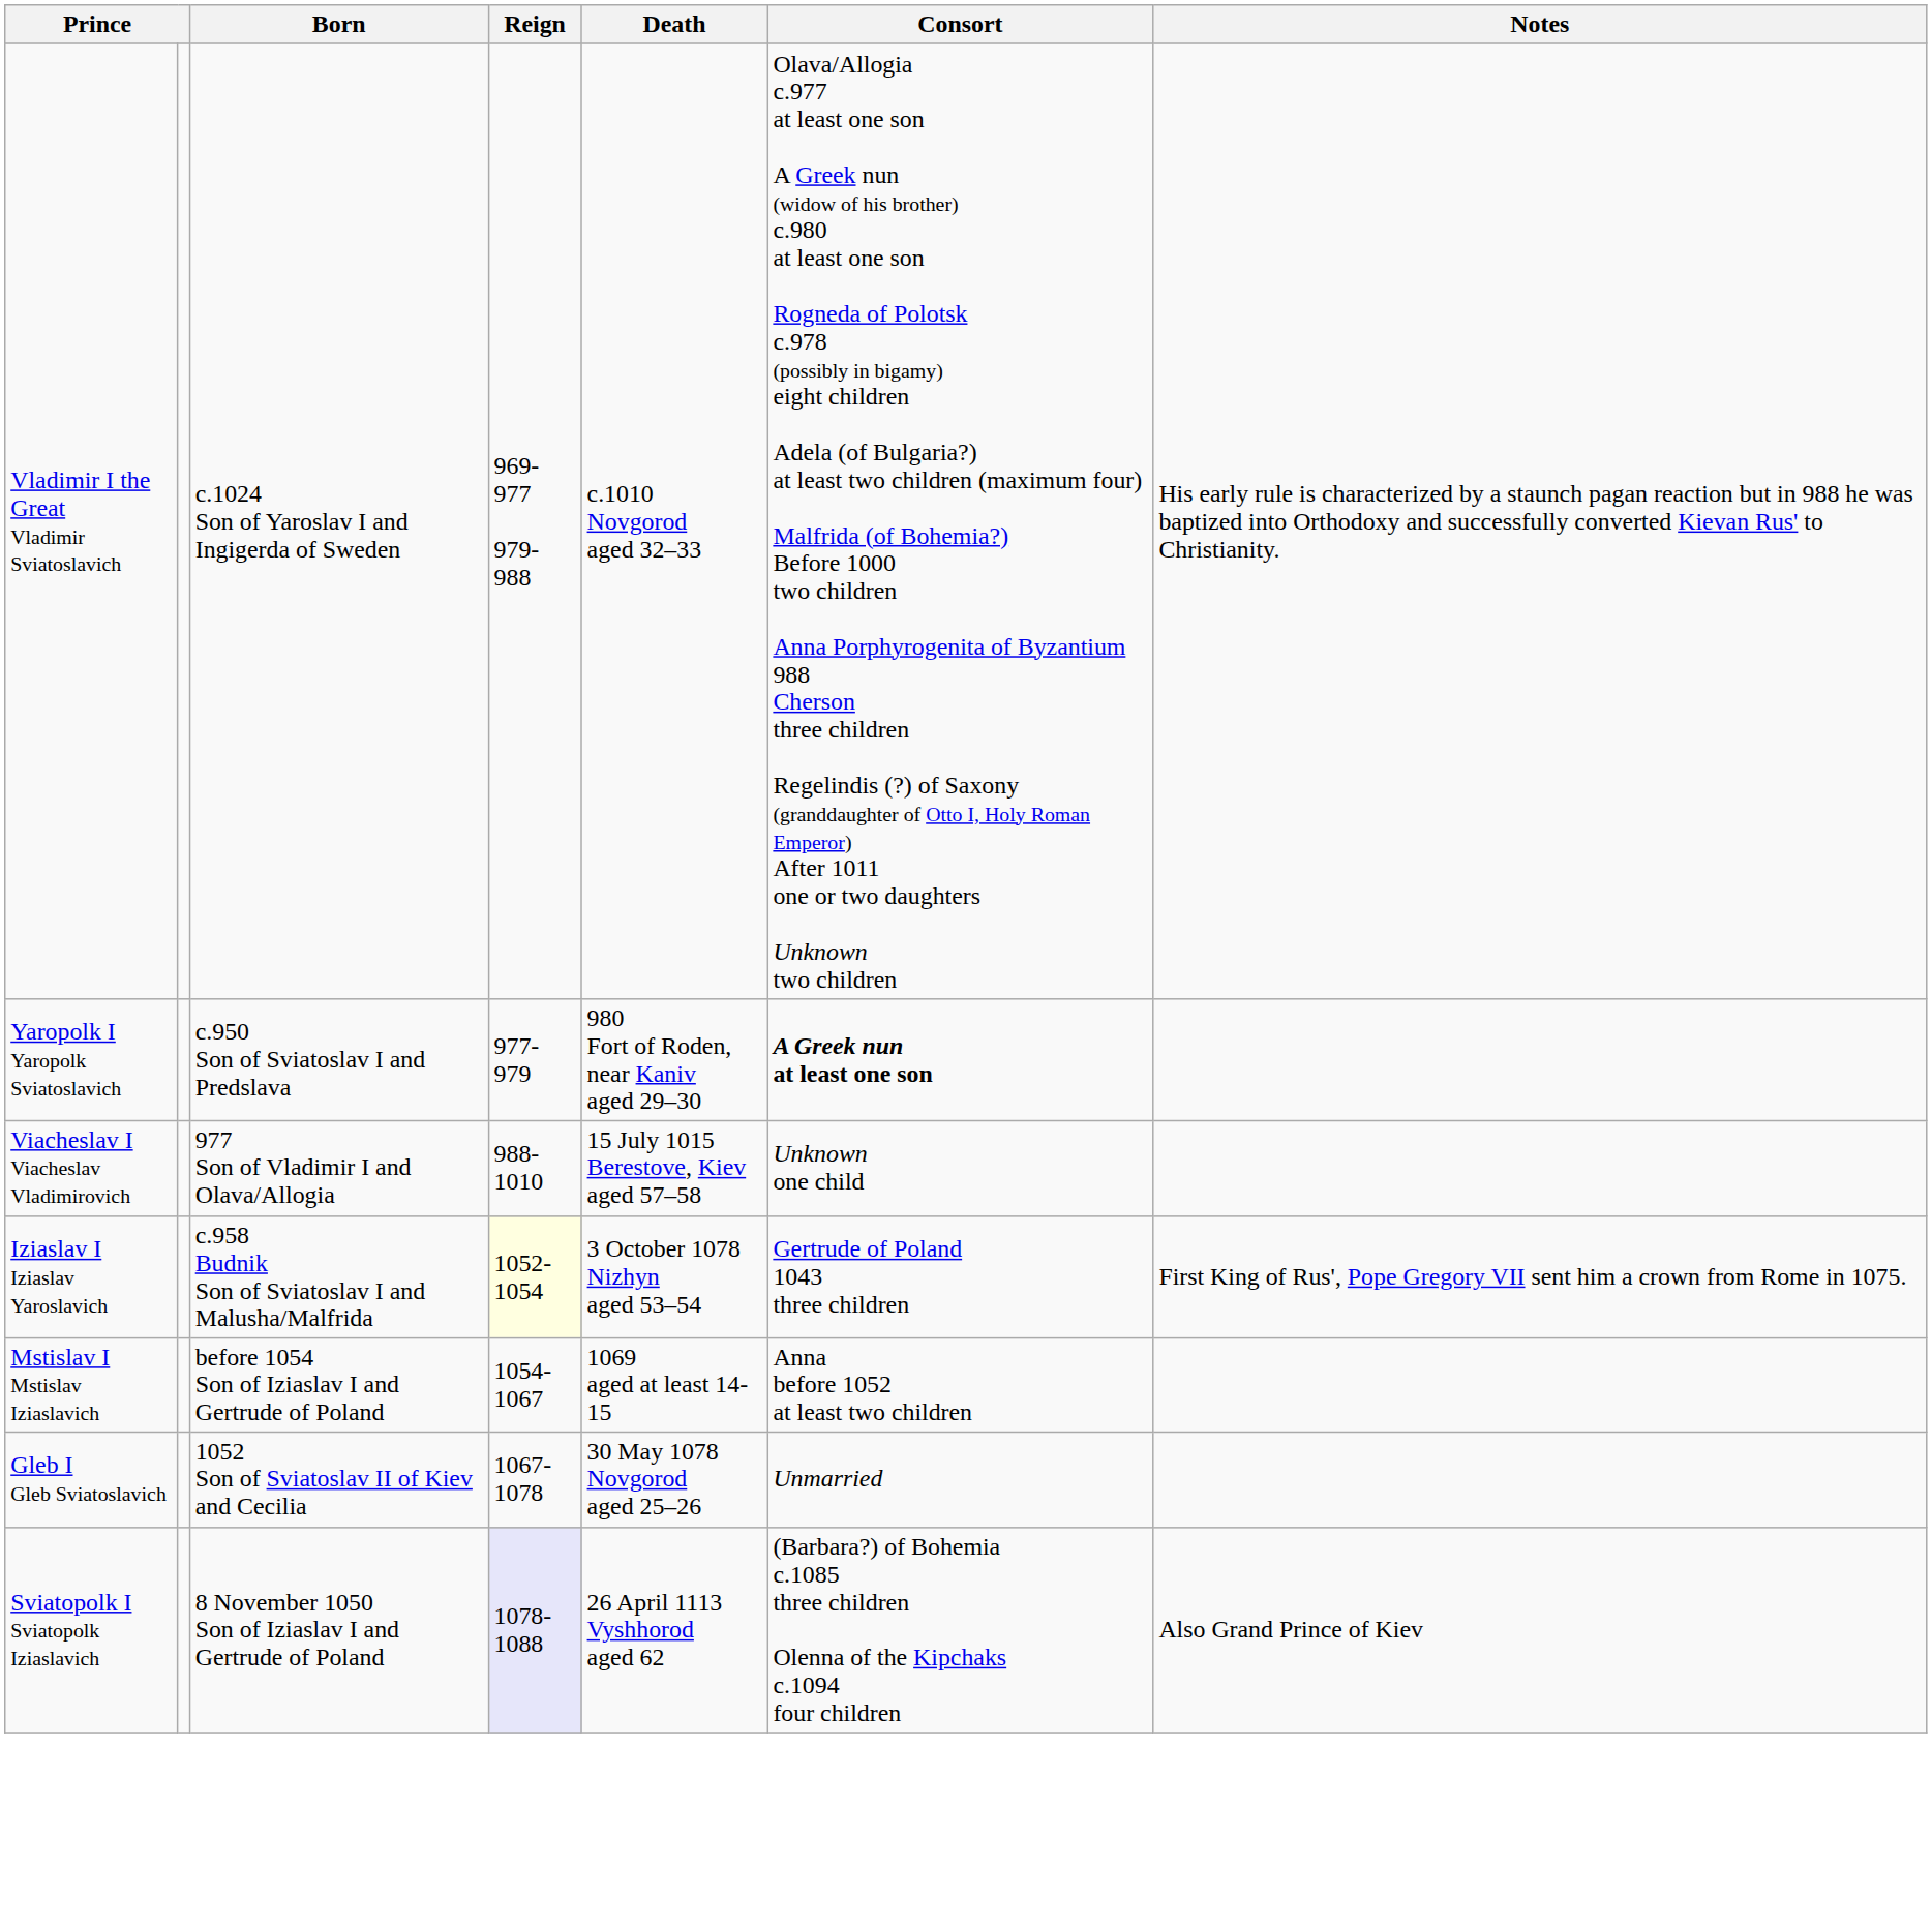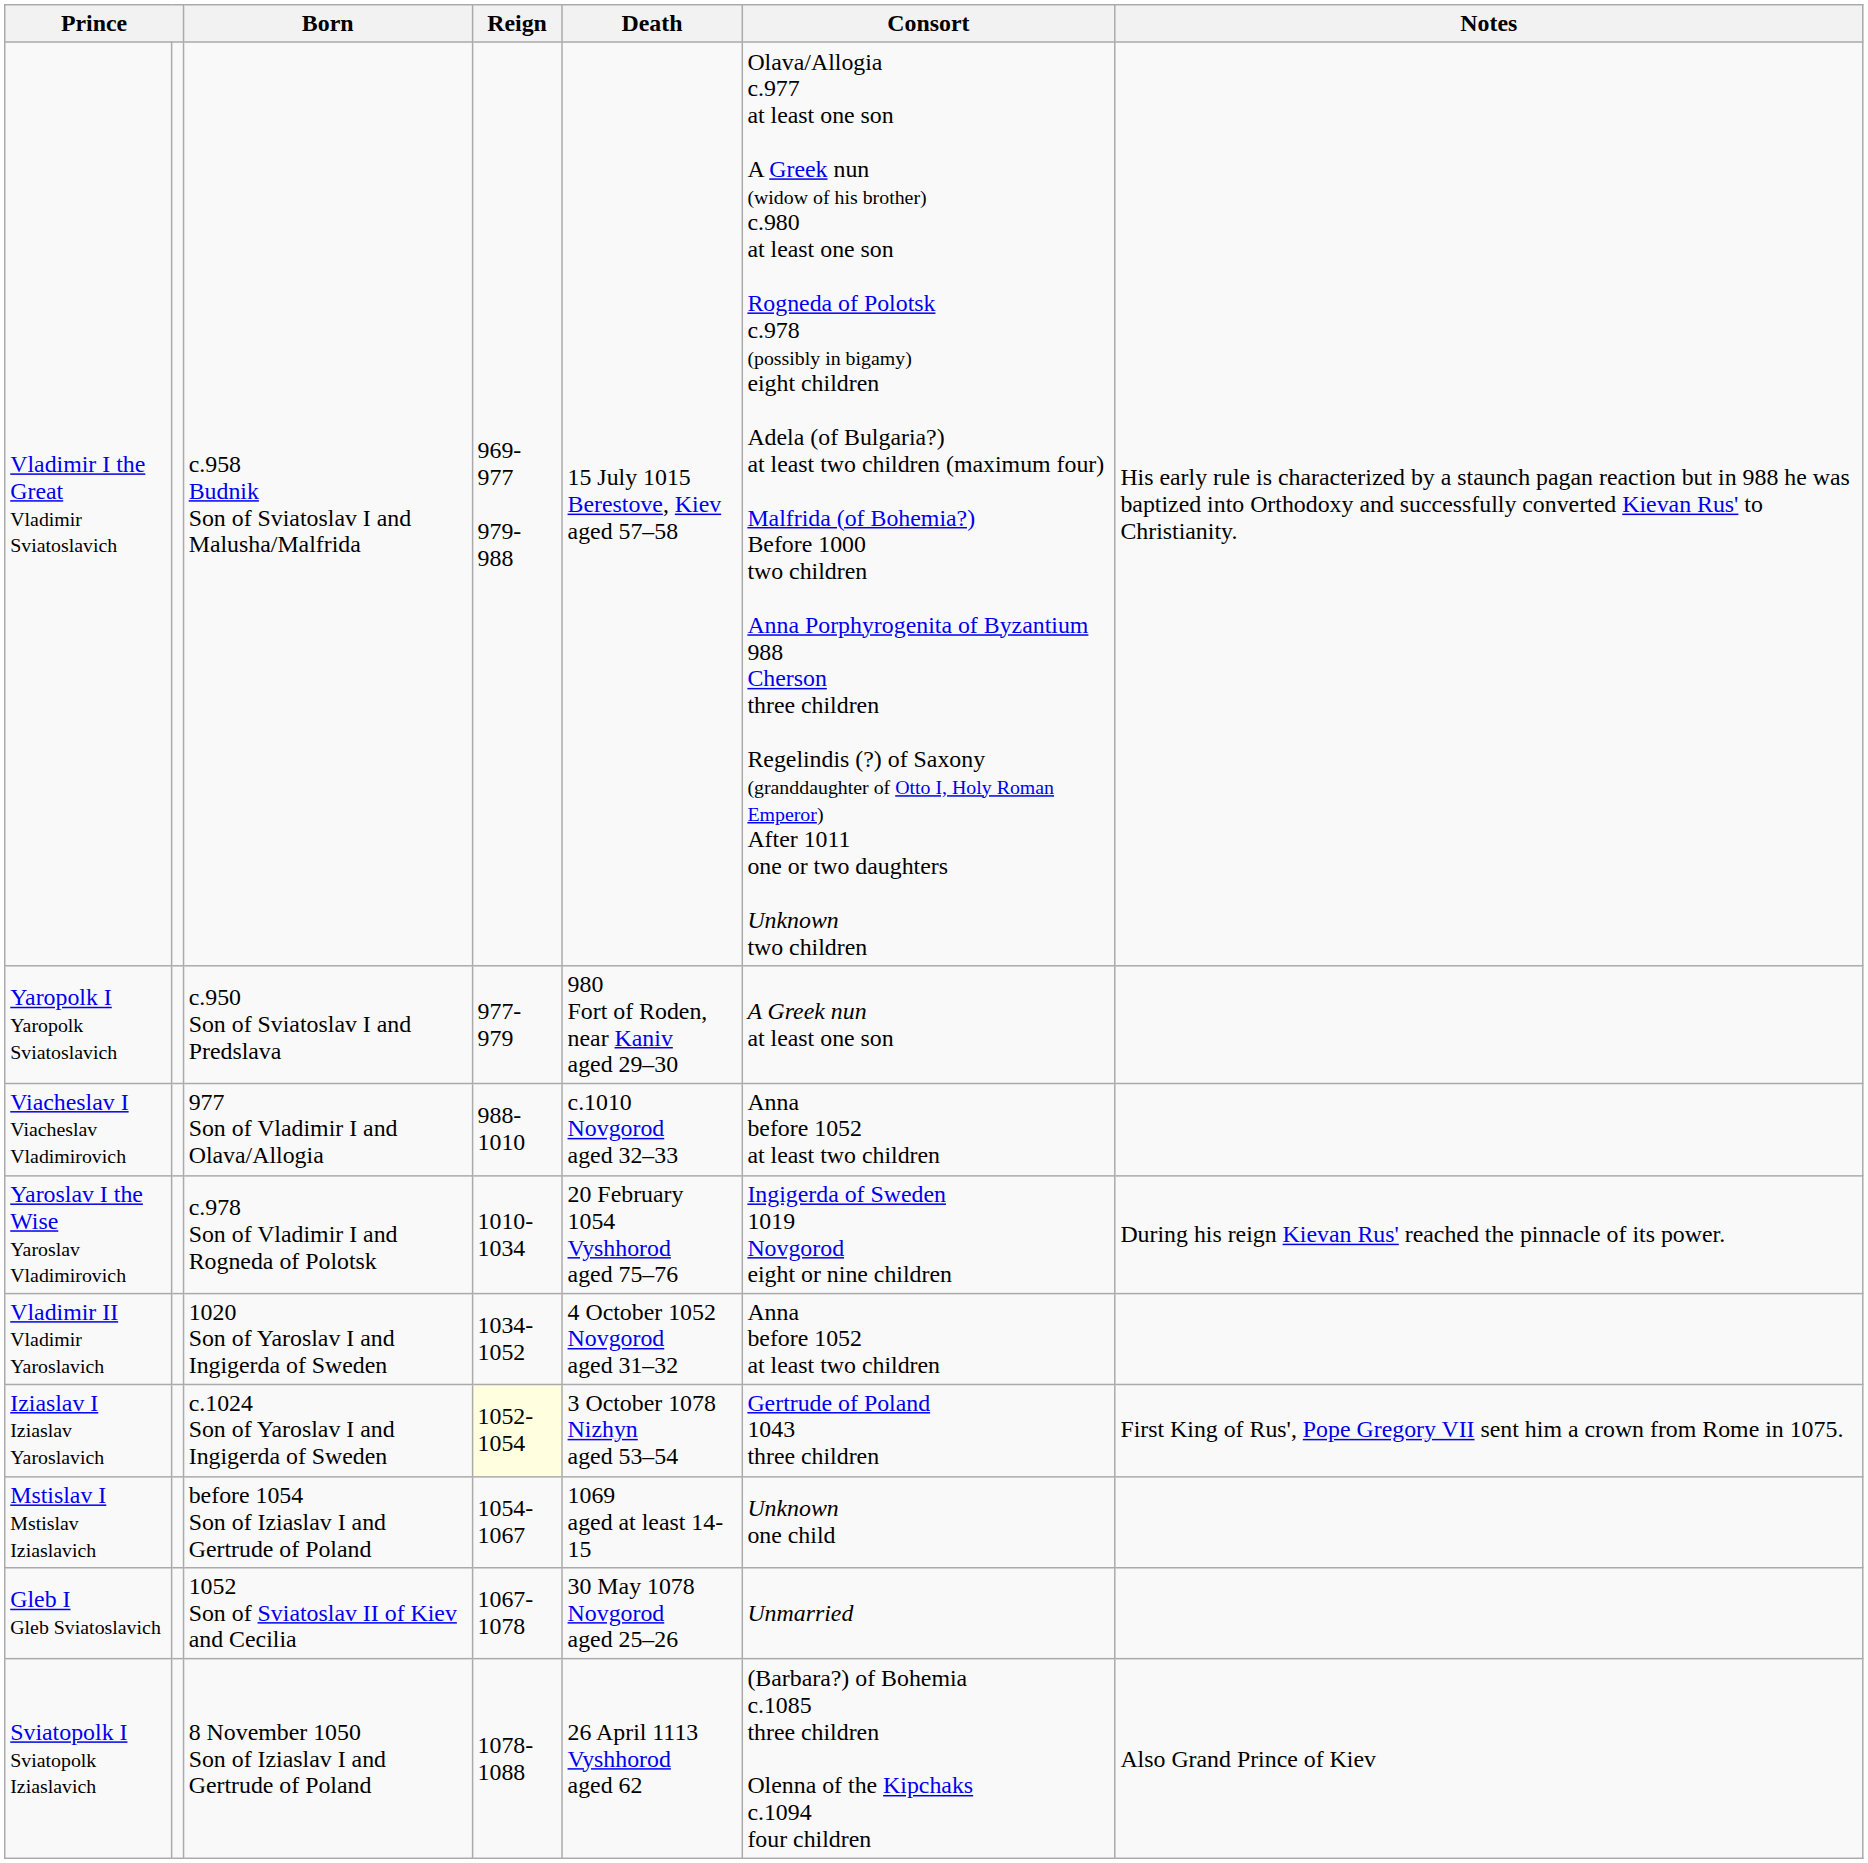Vladimir I the Great Vladimir Sviatoslavich | Born: c.1024 Son of Yaroslav I and Ingigerda of Sweden -> c.958 Budnik Son of Sviatoslav I and Malusha/Malfrida
Vladimir I the Great Vladimir Sviatoslavich | Death: c.1010 Novgorod aged 32–33 -> 15 July 1015 Berestove, Kiev aged 57–58
Yaropolk I Yaropolk Sviatoslavich | Consort: bold -> normal
Viacheslav I Viacheslav Vladimirovich | Death: 15 July 1015 Berestove, Kiev aged 57–58 -> c.1010 Novgorod aged 32–33
Viacheslav I Viacheslav Vladimirovich | Consort: Unknown one child -> Anna before 1052 at least two children
+ row: Yaroslav I the Wise Yaroslav Vladimirovich | c.978 Son of Vladimir I and Rogneda of Polotsk | 1010-1034 | 20 February 1054 Vyshhorod aged 75–76 | Ingigerda of Sweden 1019 Novgorod eight or nine children | During his reign Kievan Rus' reached the pinnacle of its power.
+ row: Vladimir II Vladimir Yaroslavich | 1020 Son of Yaroslav I and Ingigerda of Sweden | 1034-1052 | 4 October 1052 Novgorod aged 31–32 | Anna before 1052 at least two children
Iziaslav I Iziaslav Yaroslavich | Born: c.958 Budnik Son of Sviatoslav I and Malusha/Malfrida -> c.1024 Son of Yaroslav I and Ingigerda of Sweden
Mstislav I Mstislav Iziaslavich | Consort: Anna before 1052 at least two children -> Unknown one child
Sviatopolk I Sviatopolk Iziaslavich | Reign: lavender background -> no background
